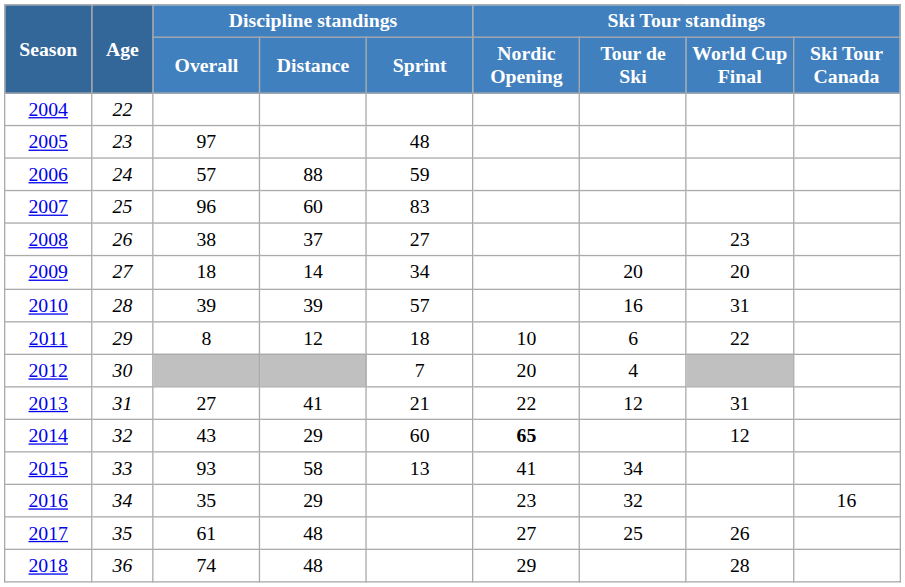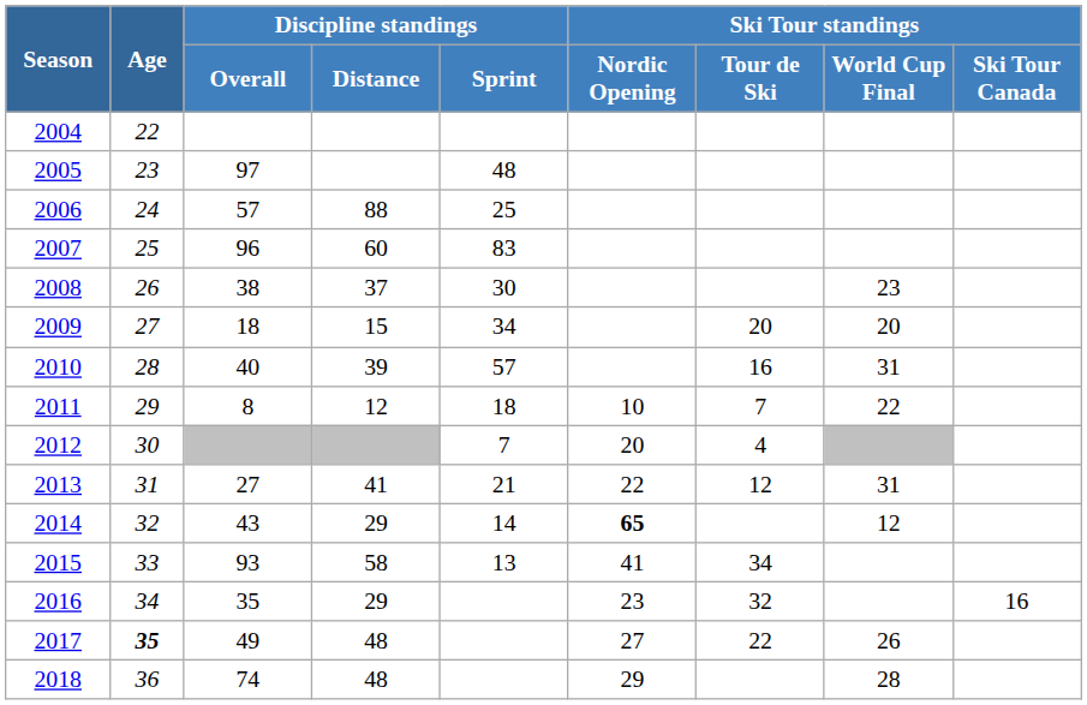2006 | Discipline standings / Sprint: 59 -> 25
2008 | Discipline standings / Sprint: 27 -> 30
2009 | Discipline standings / Distance: 14 -> 15
2010 | Discipline standings / Overall: 39 -> 40
2011 | Ski Tour standings / Tour de Ski: 6 -> 7
2014 | Discipline standings / Sprint: 60 -> 14
2017 | Age: normal -> bold
2017 | Discipline standings / Overall: 61 -> 49
2017 | Ski Tour standings / Tour de Ski: 25 -> 22
